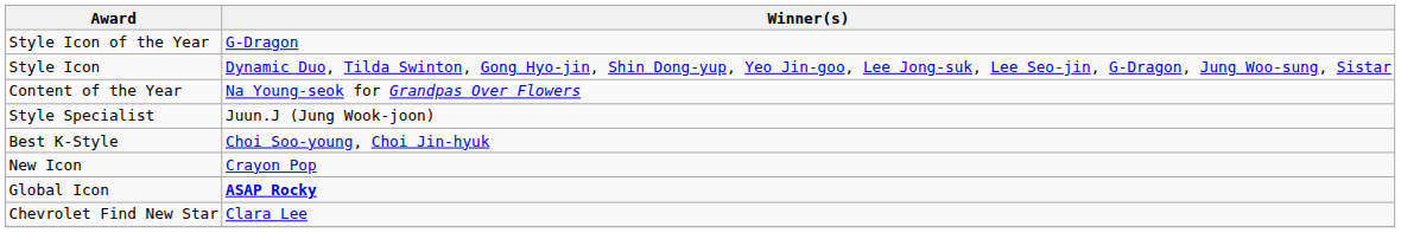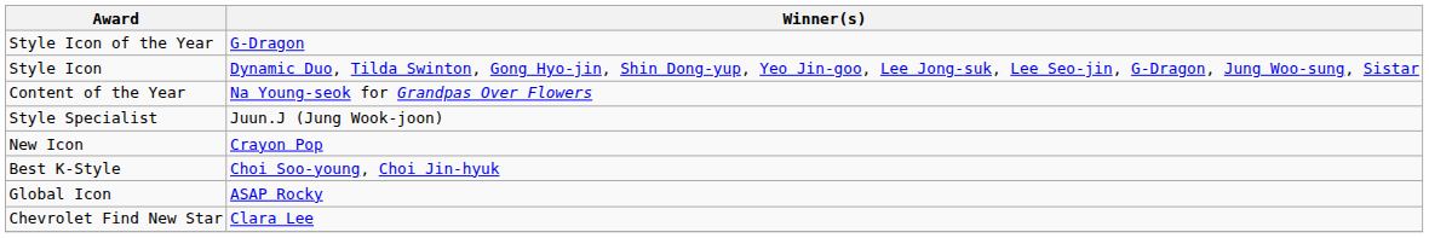rows swapped: Best K-Style <-> New Icon
Global Icon | Winner(s): bold -> normal
